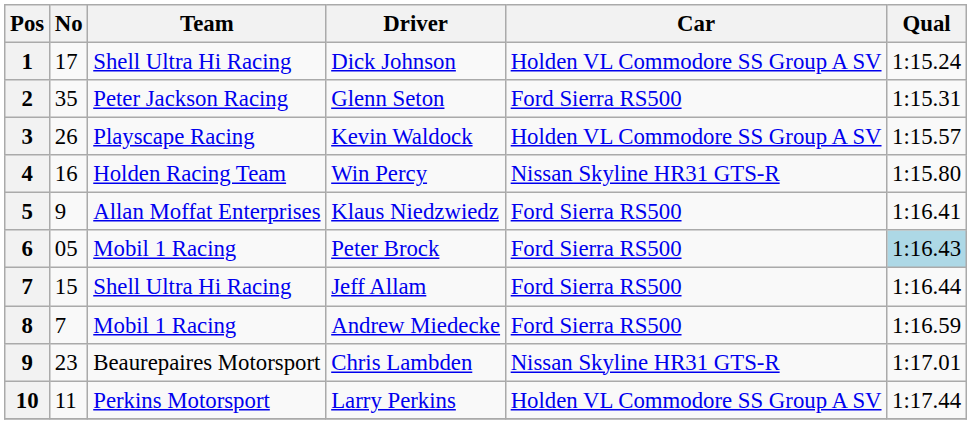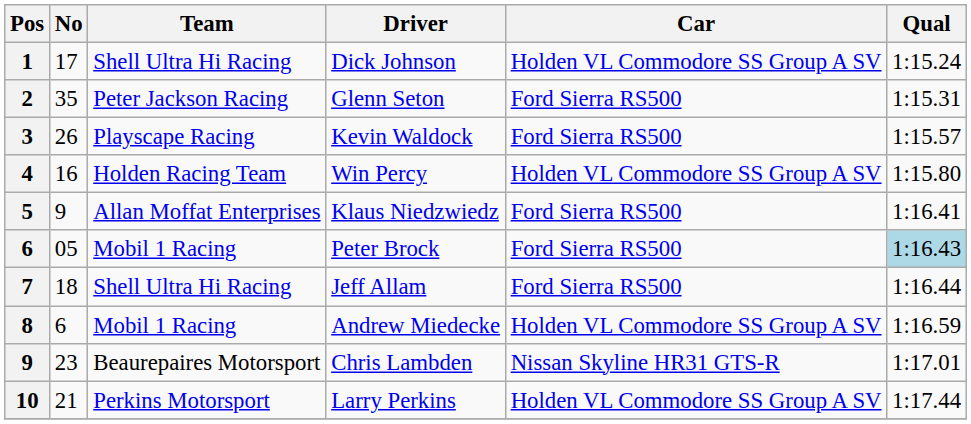Kevin Waldock | Car: Holden VL Commodore SS Group A SV -> Ford Sierra RS500
Win Percy | Car: Nissan Skyline HR31 GTS-R -> Holden VL Commodore SS Group A SV
Jeff Allam | No: 15 -> 18
Andrew Miedecke | No: 7 -> 6
Andrew Miedecke | Car: Ford Sierra RS500 -> Holden VL Commodore SS Group A SV
Larry Perkins | No: 11 -> 21
